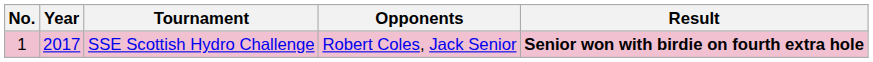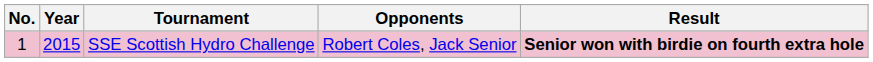SSE Scottish Hydro Challenge | Year: 2017 -> 2015
